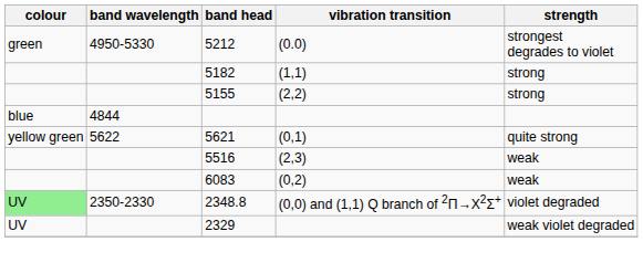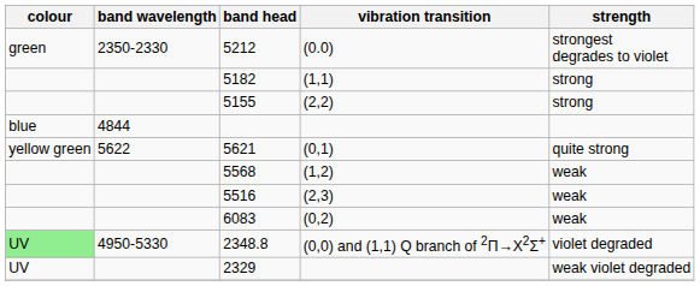5212 | band wavelength: 4950-5330 -> 2350-2330
+ row: 5568 | (1,2) | weak
2348.8 | band wavelength: 2350-2330 -> 4950-5330
